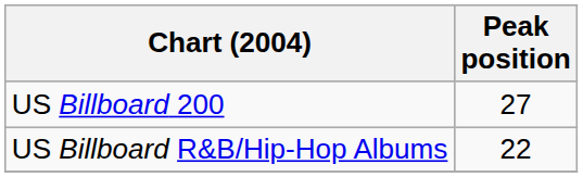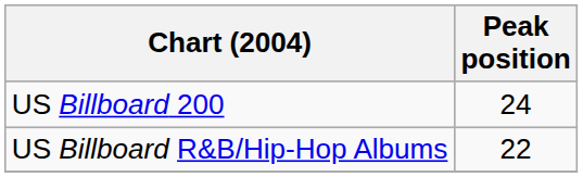US Billboard 200 | Peak position: 27 -> 24
